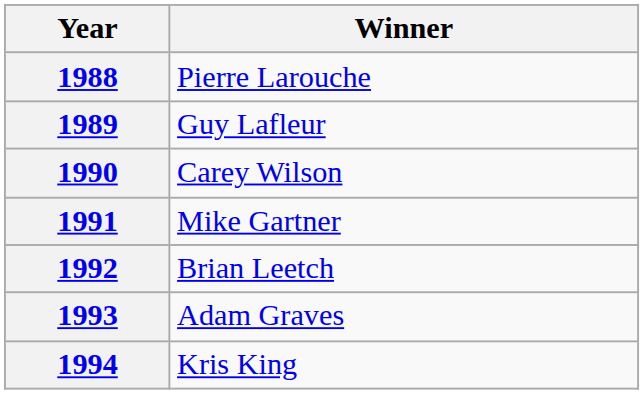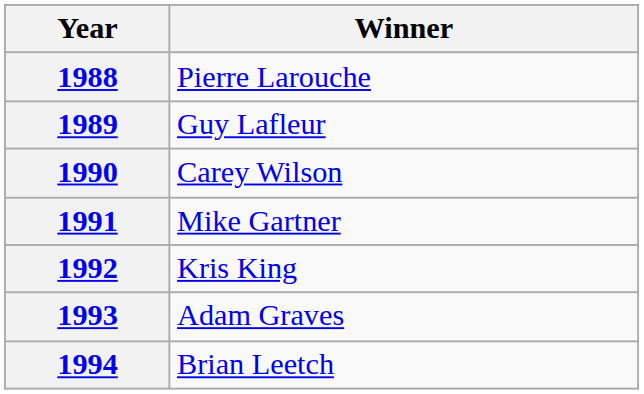1992 | Winner: Brian Leetch -> Kris King
1994 | Winner: Kris King -> Brian Leetch
